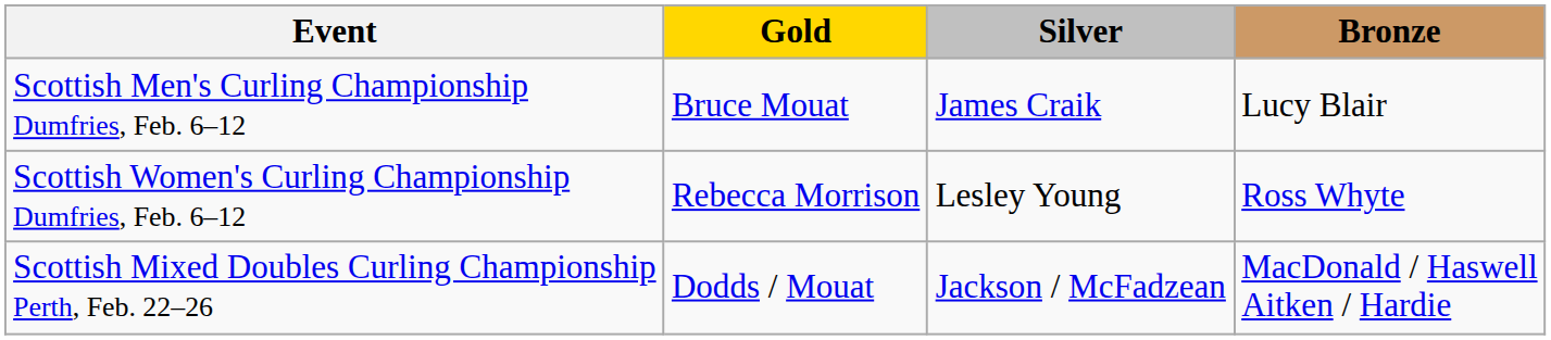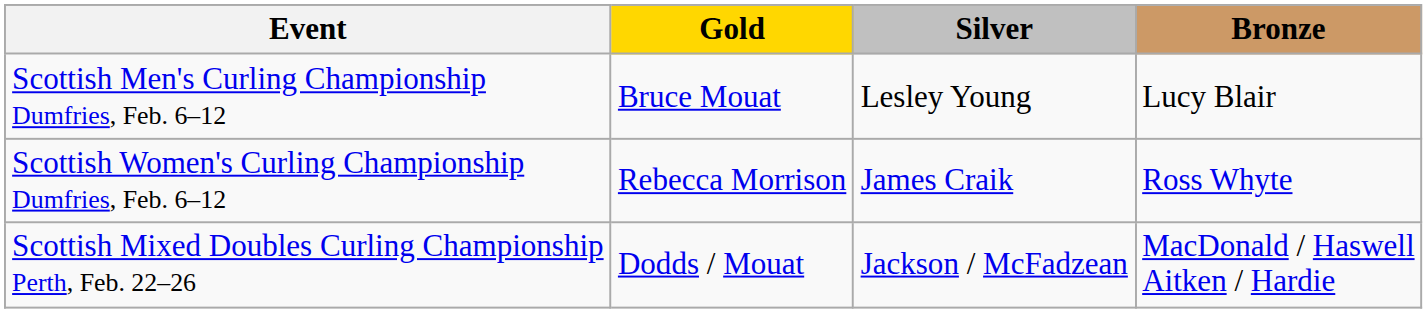Scottish Men's Curling Championship Dumfries, Feb. 6–12 | Silver: James Craik -> Lesley Young
Scottish Women's Curling Championship Dumfries, Feb. 6–12 | Silver: Lesley Young -> James Craik
